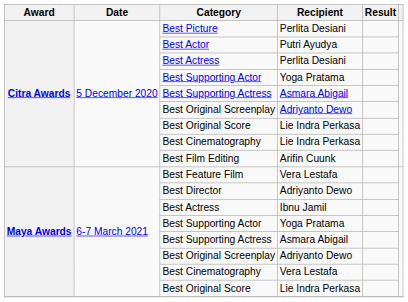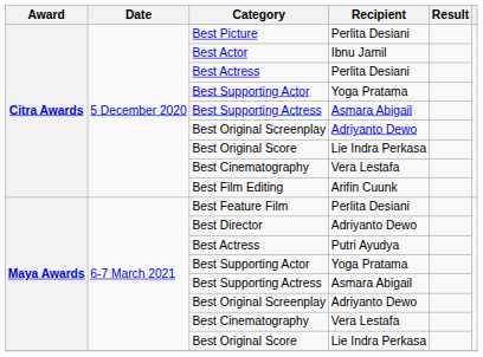Best Actor | Recipient: Putri Ayudya -> Ibnu Jamil
Citra Awards / Best Cinematography | Recipient: Lie Indra Perkasa -> Vera Lestafa
Best Feature Film | Recipient: Vera Lestafa -> Perlita Desiani
Maya Awards / Best Actress | Recipient: Ibnu Jamil -> Putri Ayudya
